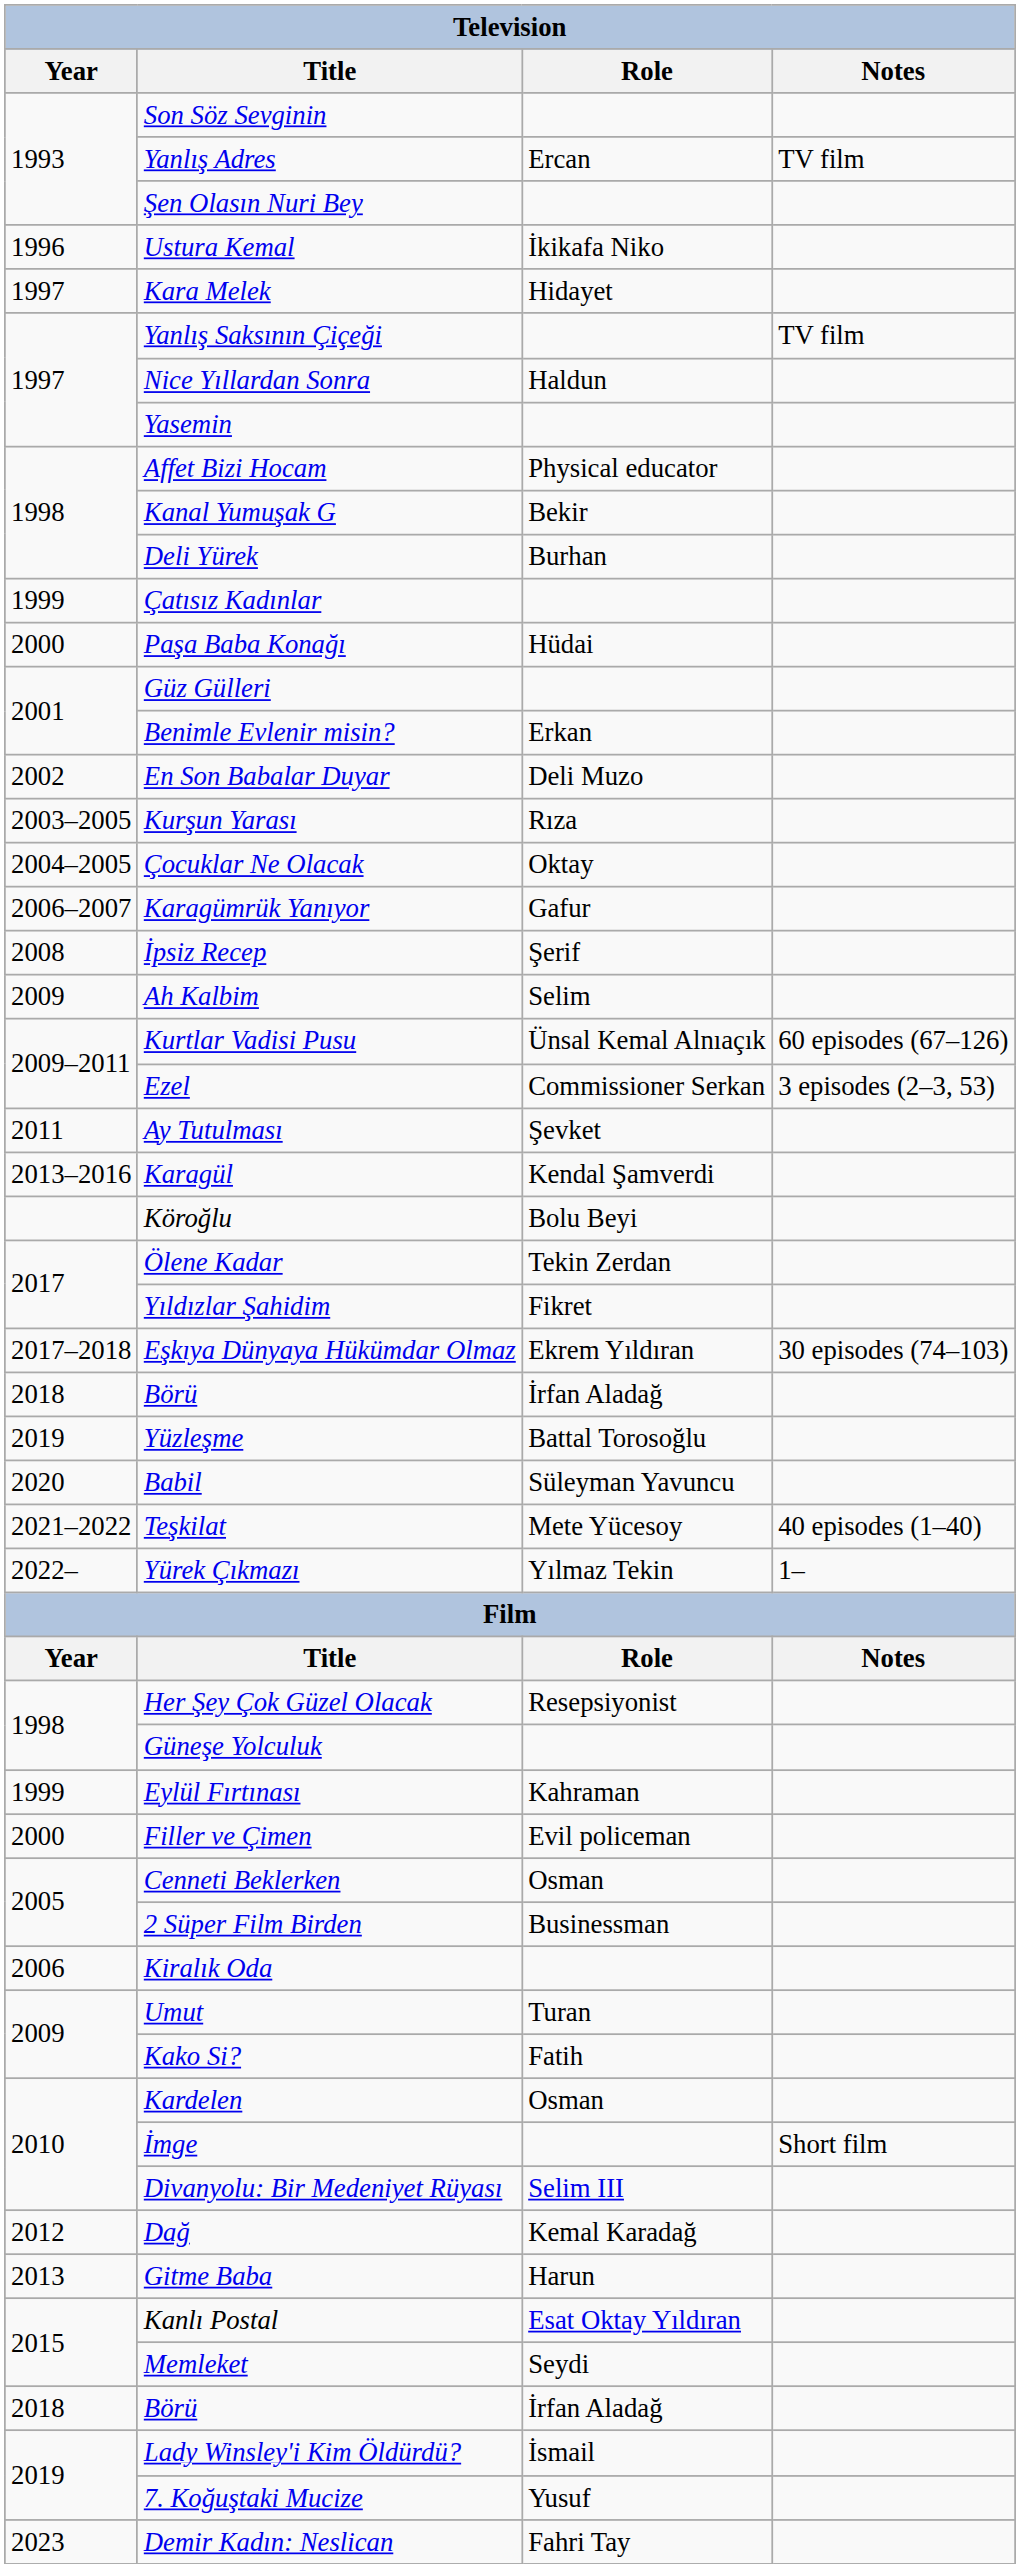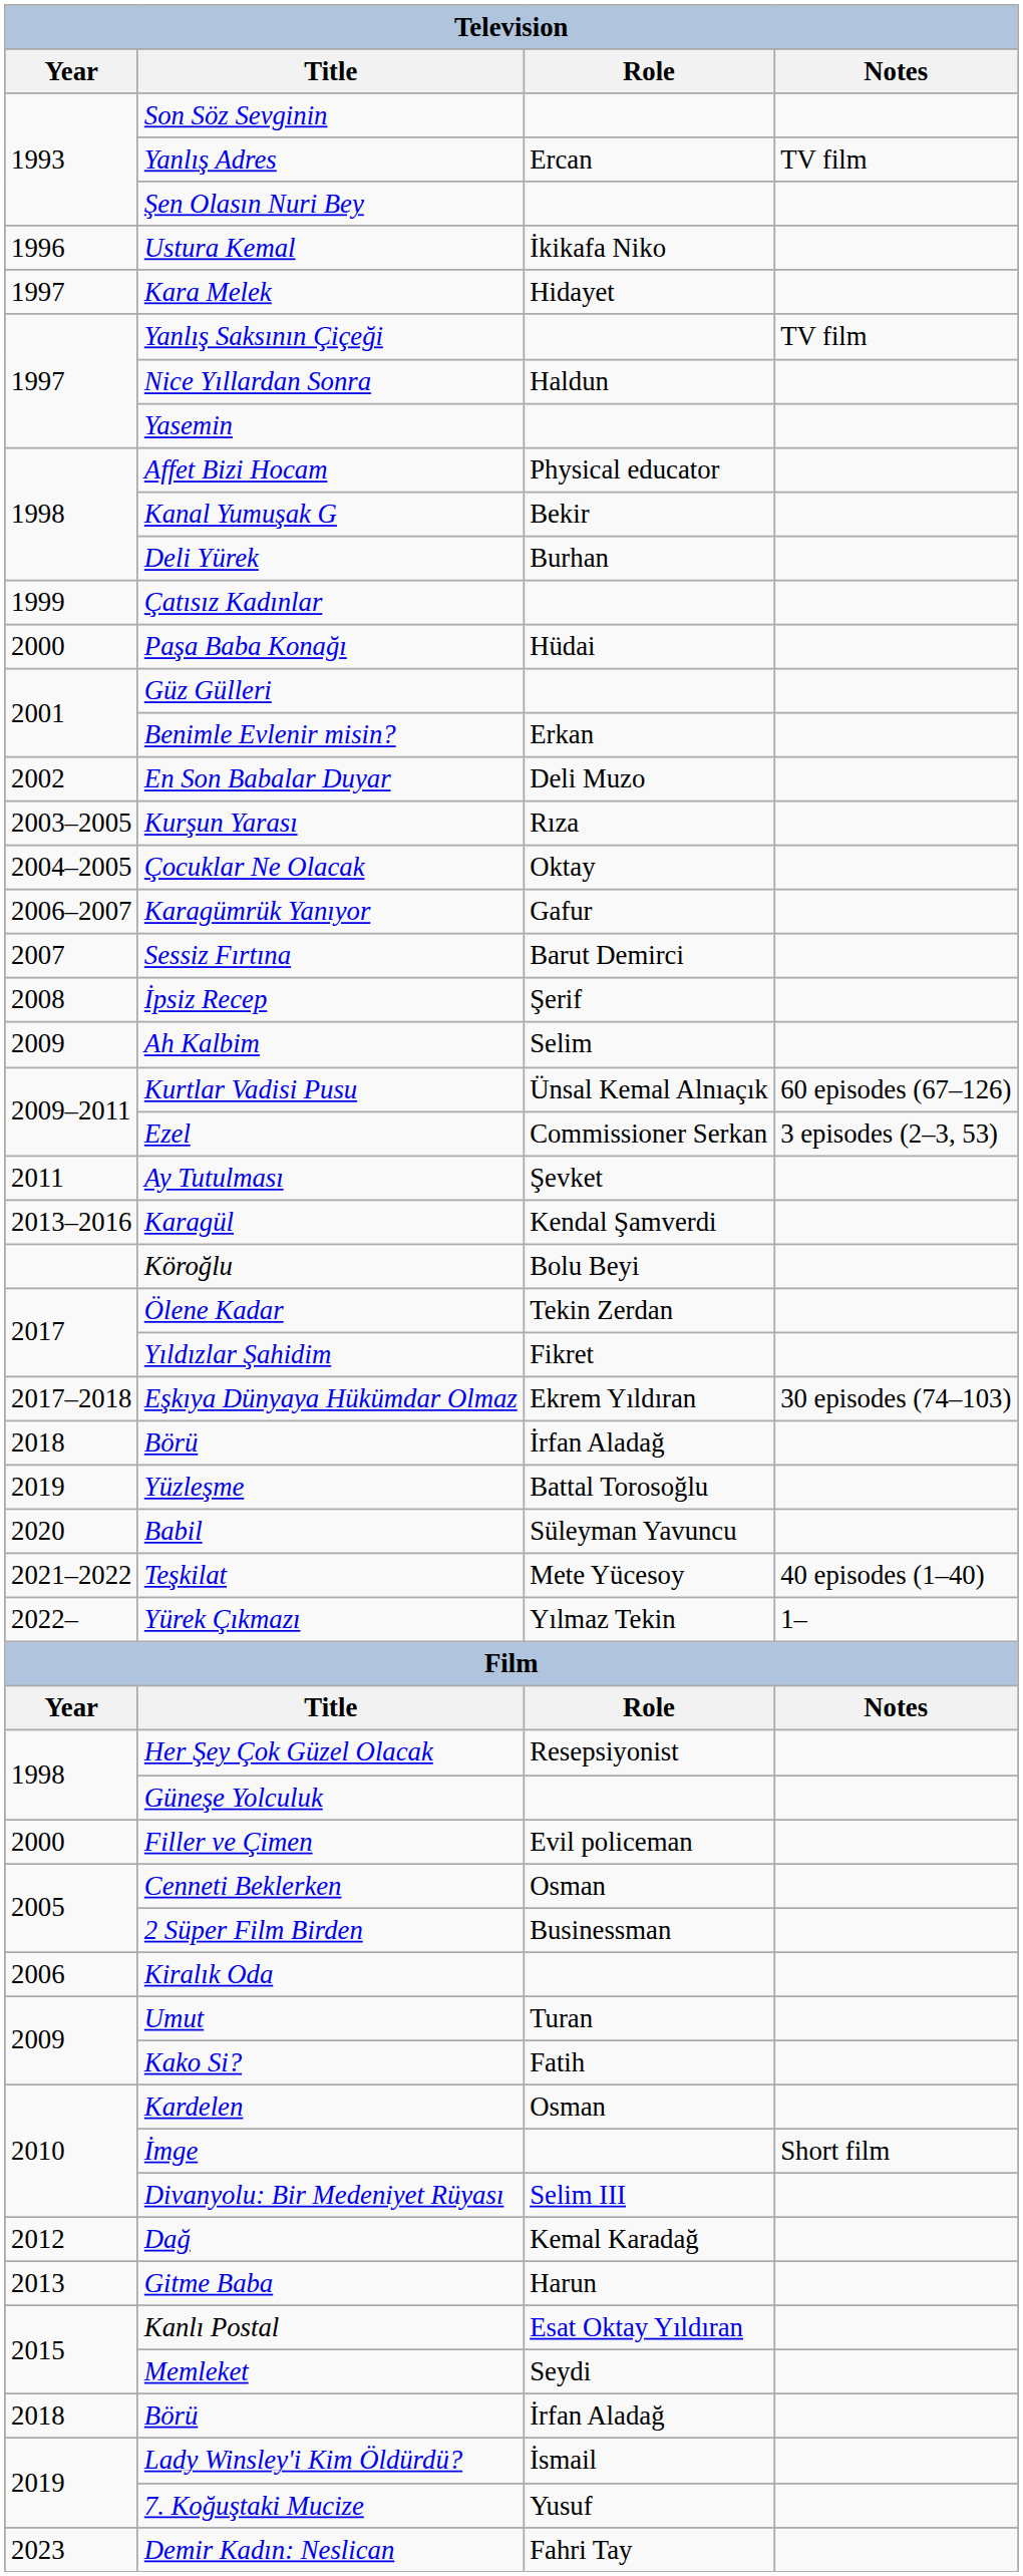+ row: 2007 | Sessiz Fırtına | Barut Demirci
- row: 1999 | Eylül Fırtınası | Kahraman
